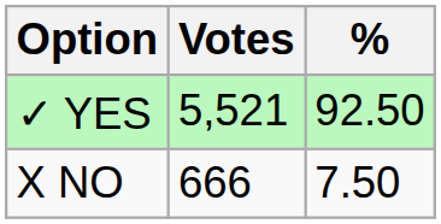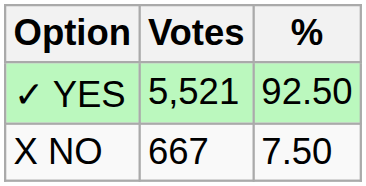X NO | Votes: 666 -> 667
